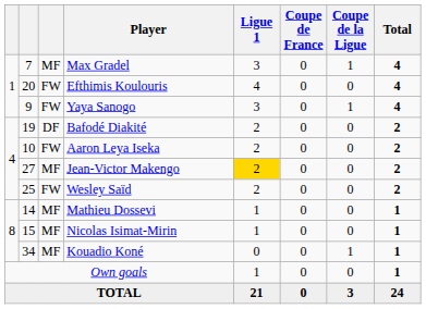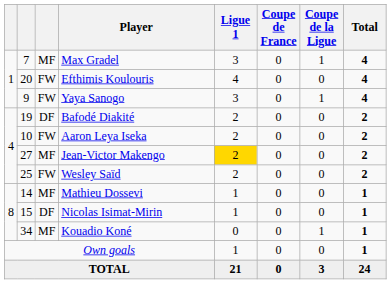Nicolas Isimat-Mirin | column 3: MF -> DF
